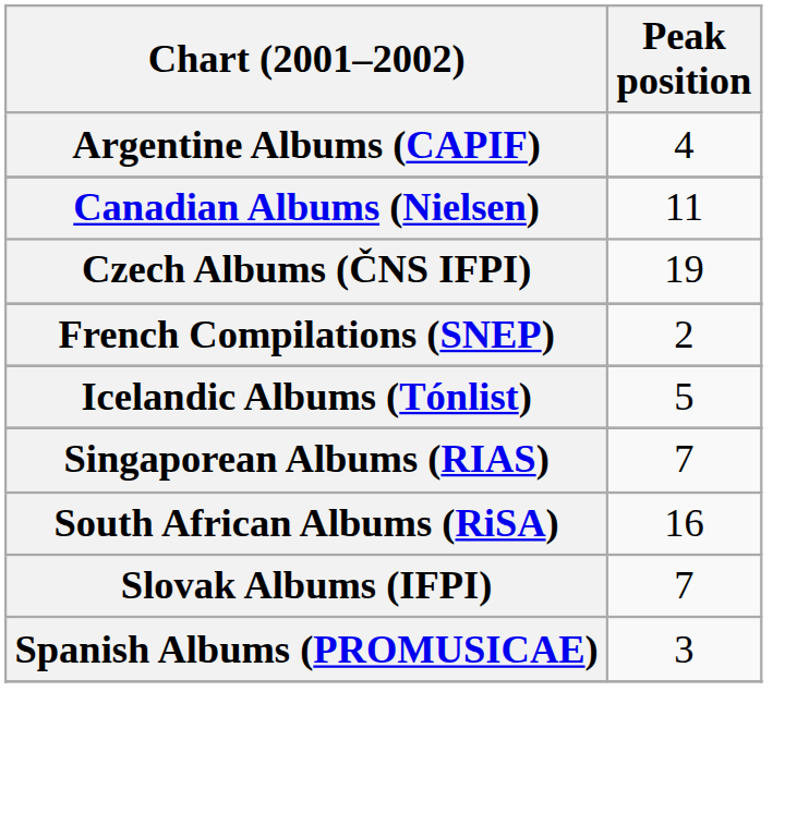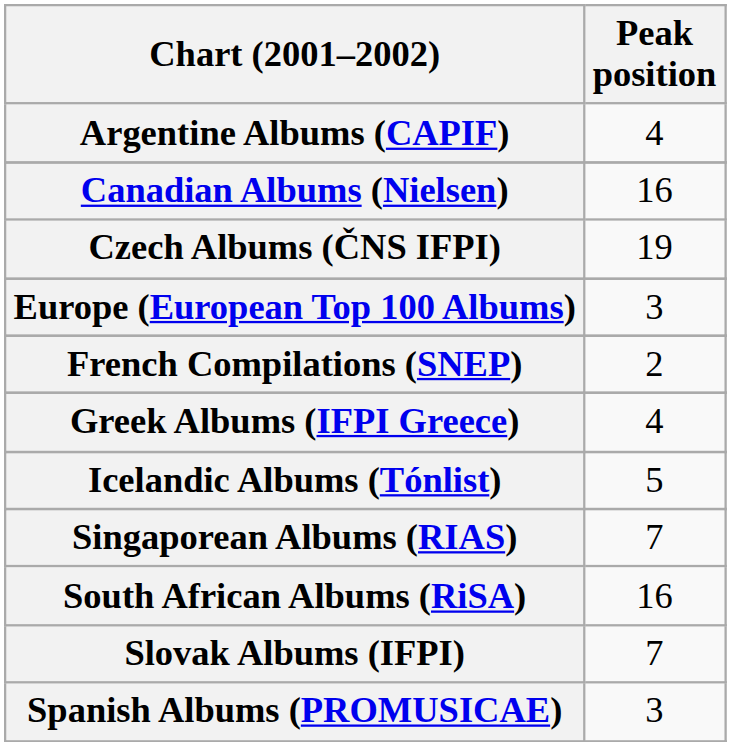Canadian Albums (Nielsen) | Peak position: 11 -> 16
+ row: Europe (European Top 100 Albums) | 3
+ row: Greek Albums (IFPI Greece) | 4
